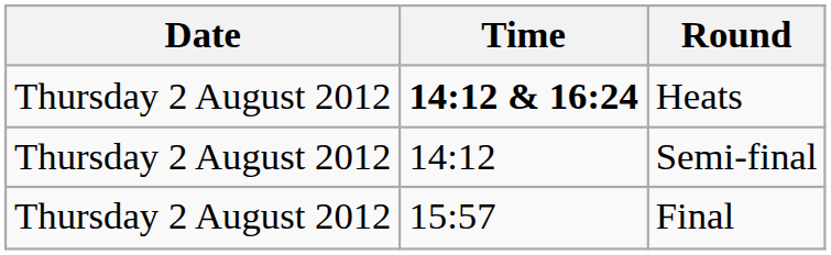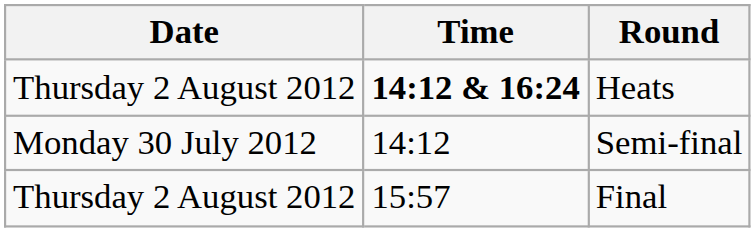Semi-final | Date: Thursday 2 August 2012 -> Monday 30 July 2012
